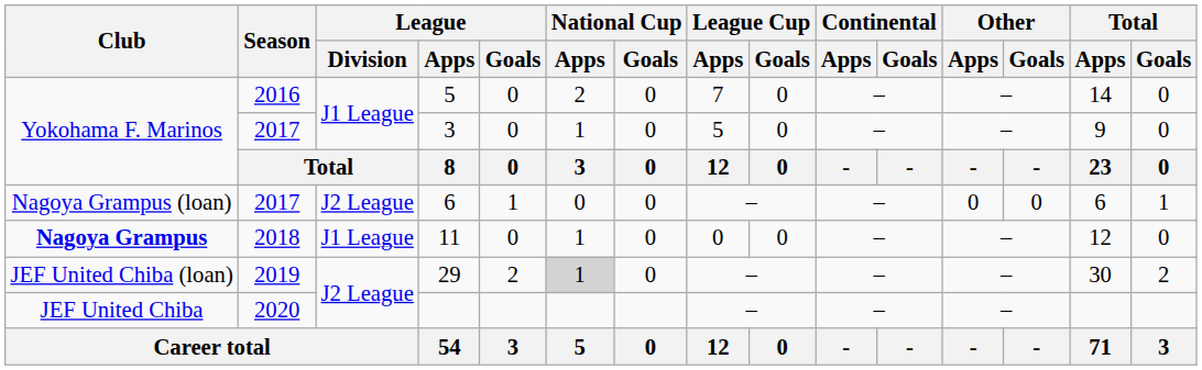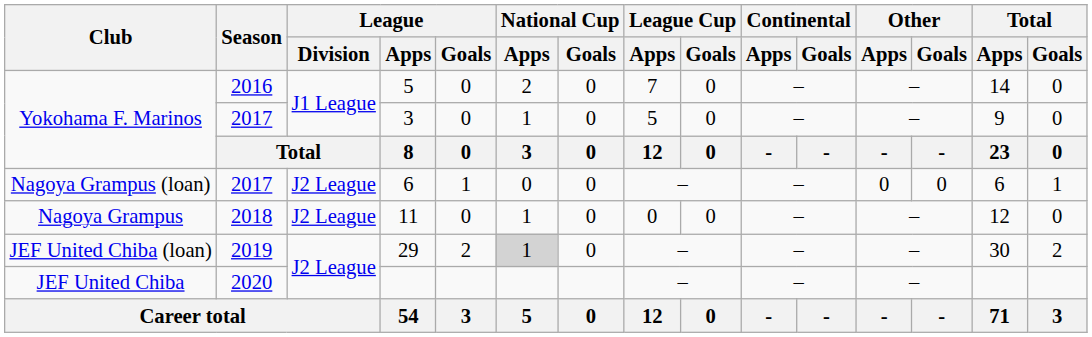11 | Club: bold -> normal
11 | League / Division: J1 League -> J2 League
